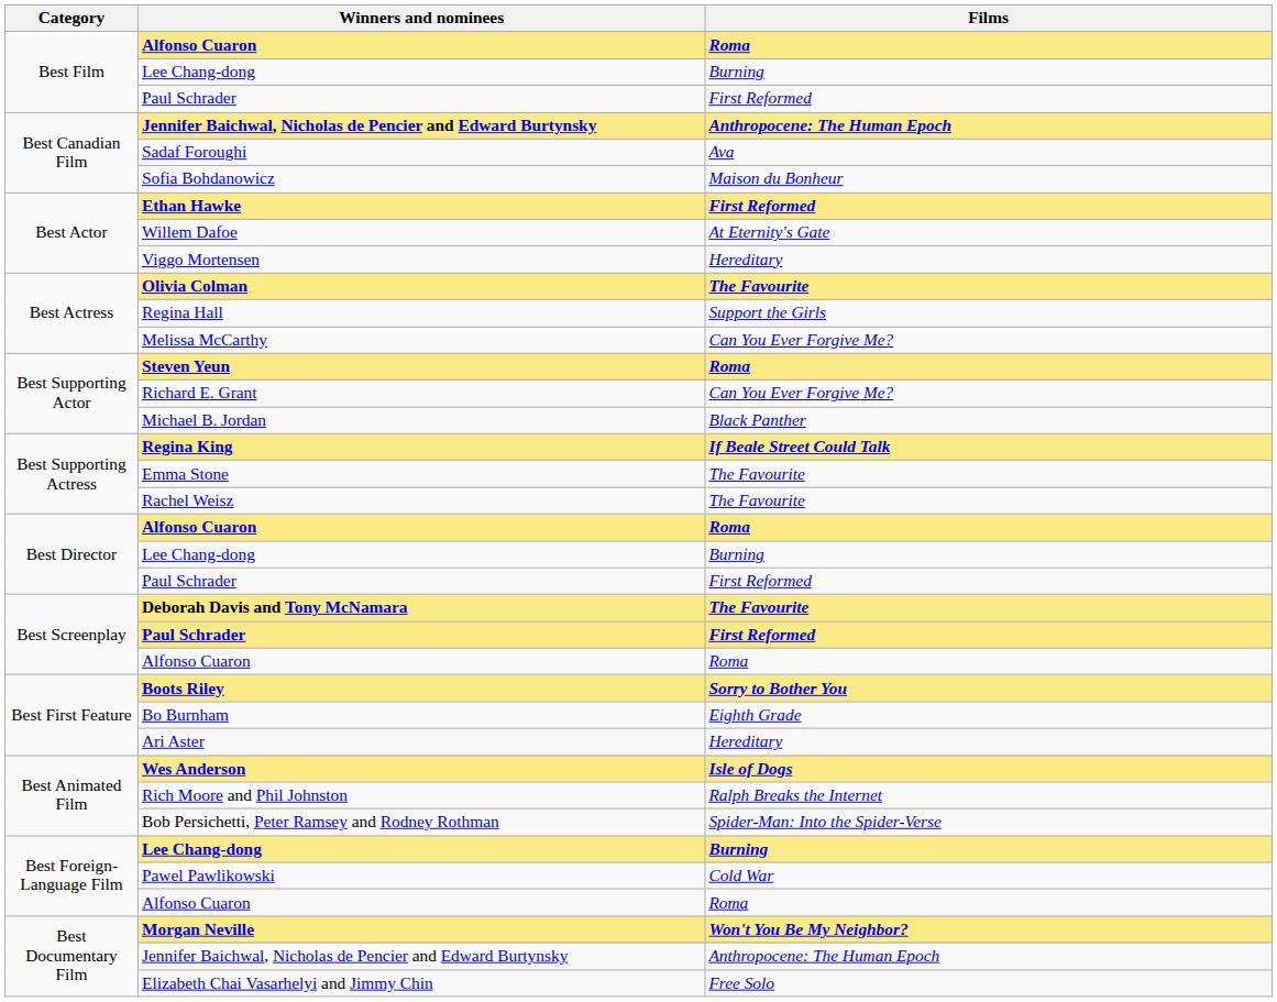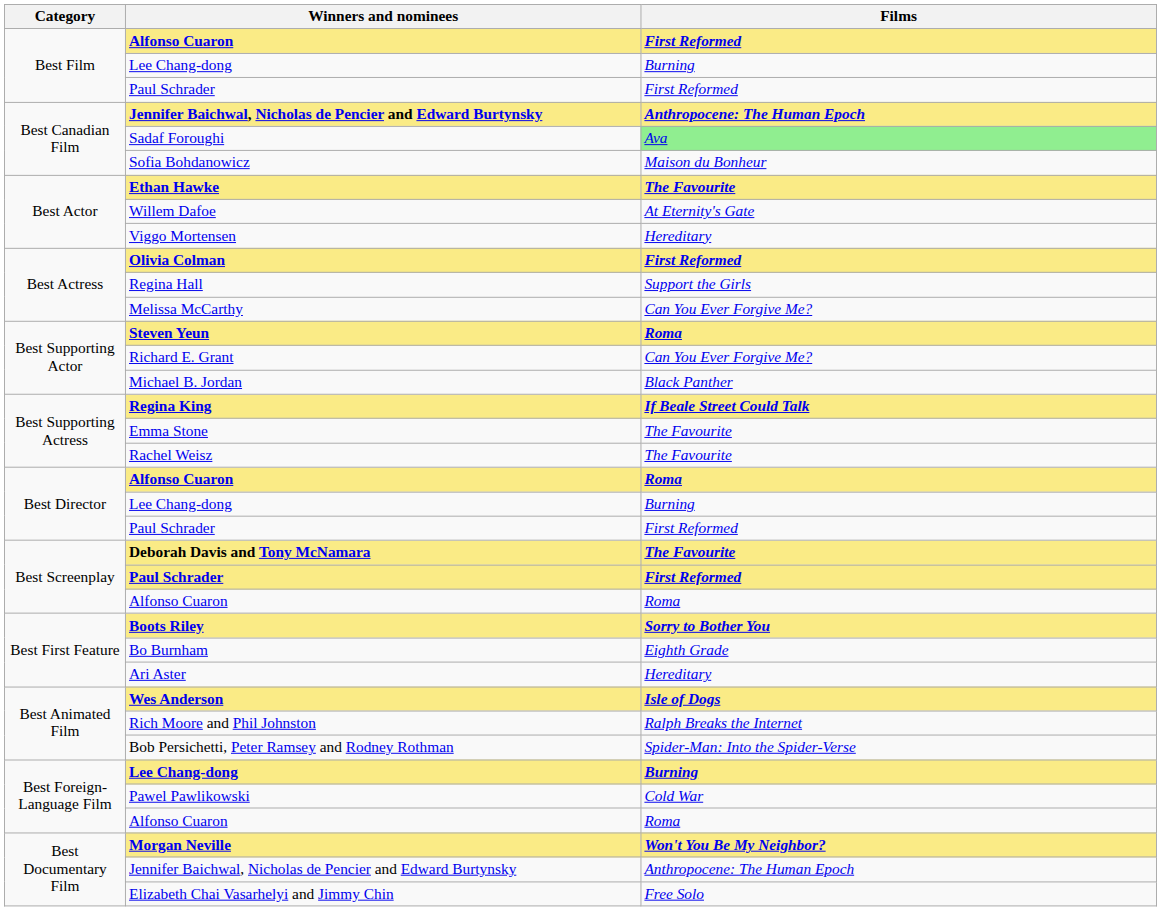Best Film / Alfonso Cuaron | Films: Roma -> First Reformed
Sadaf Foroughi | Films: no background -> lightgreen background
Ethan Hawke | Films: First Reformed -> The Favourite
Olivia Colman | Films: The Favourite -> First Reformed
